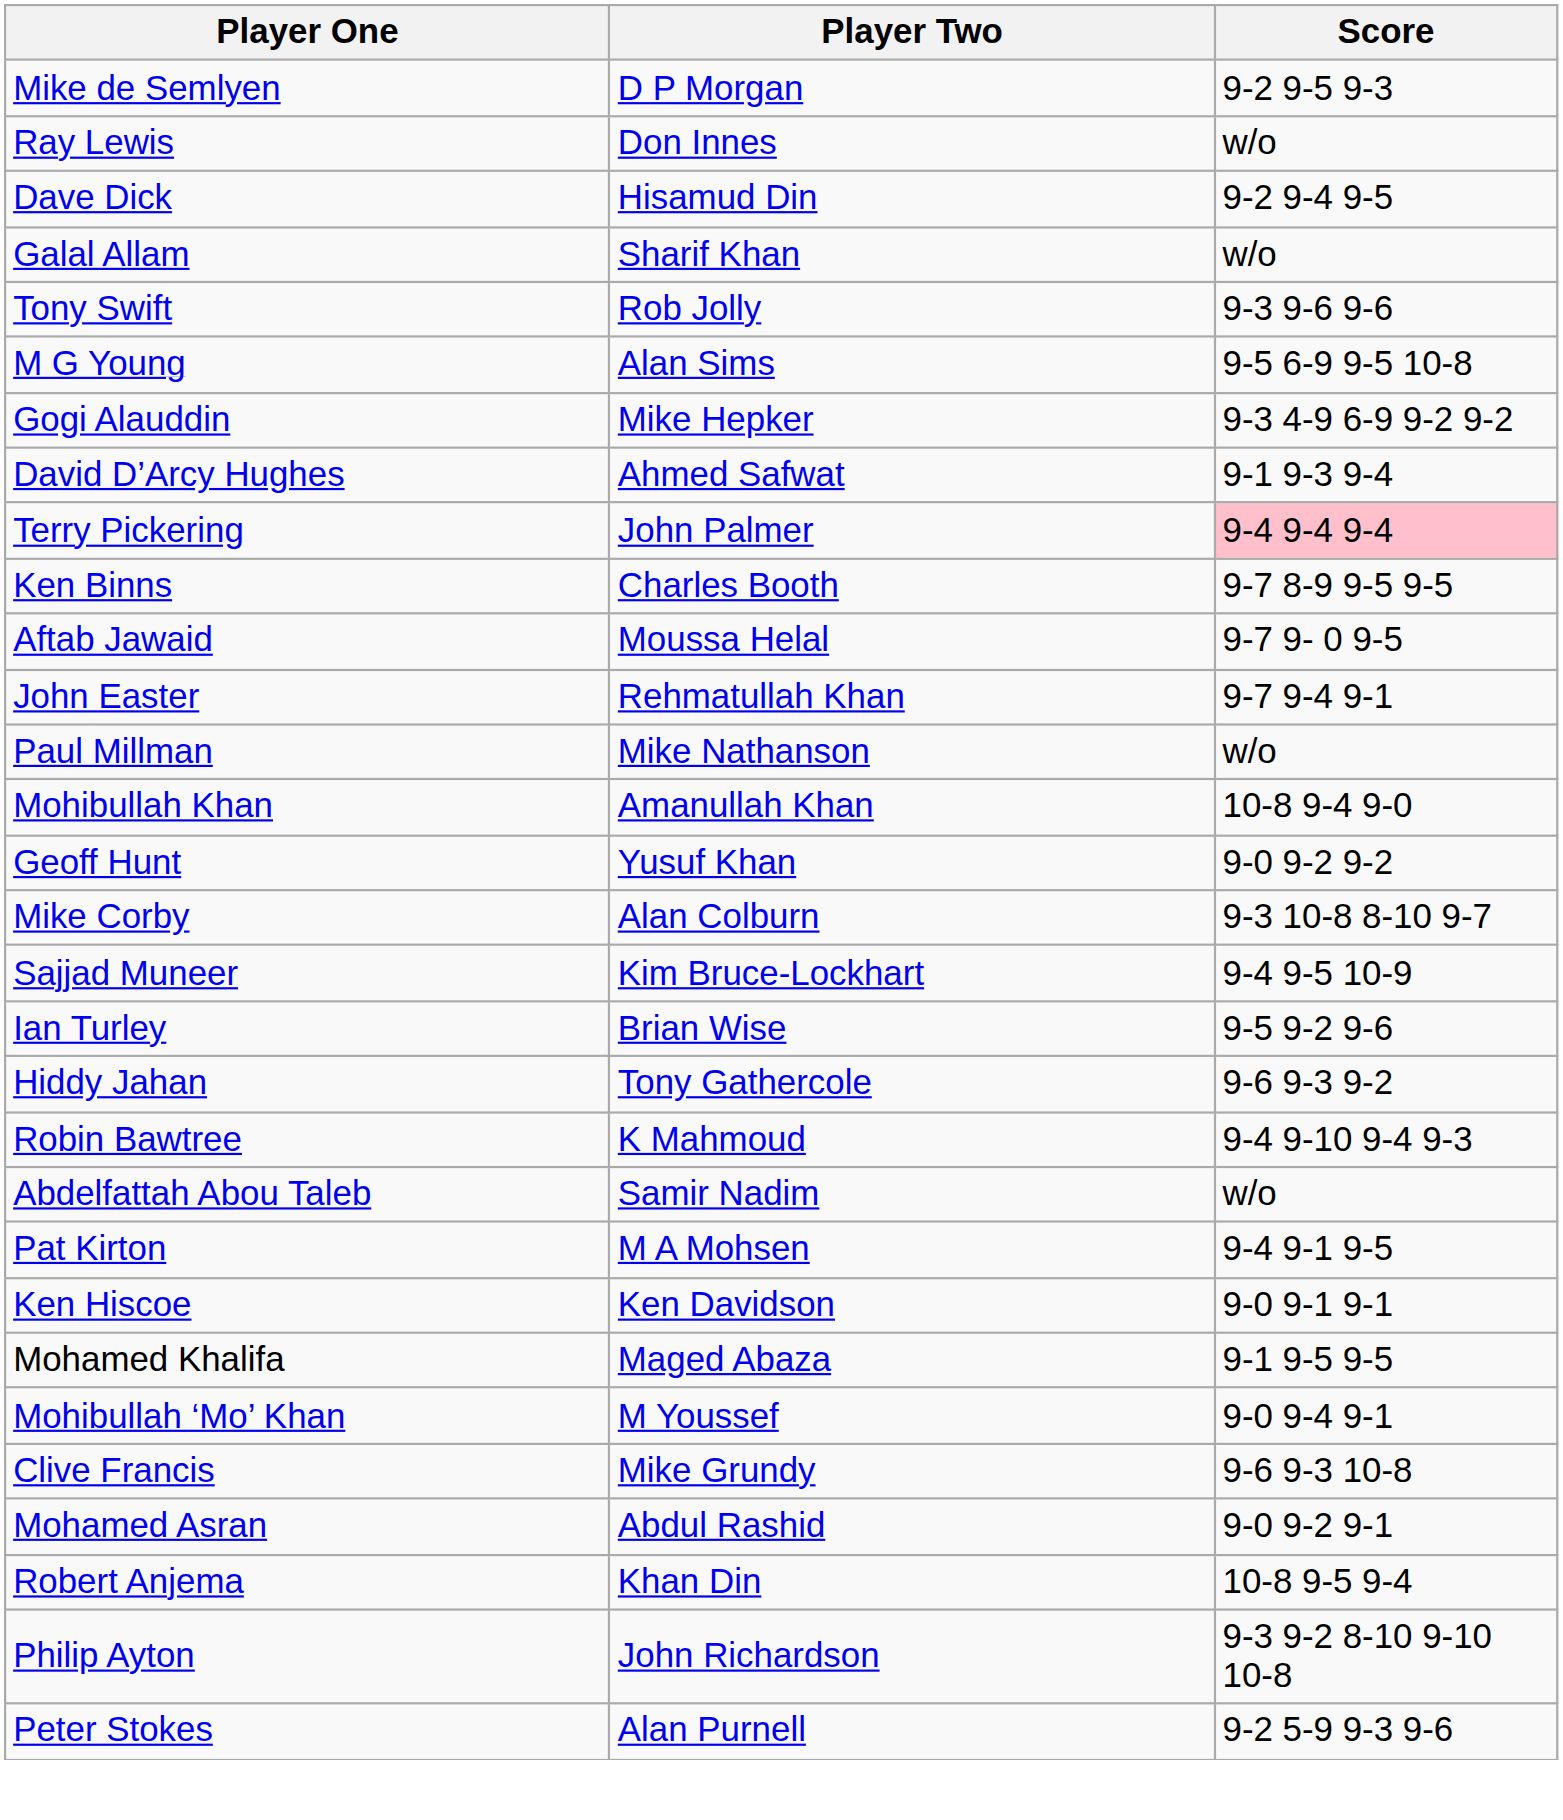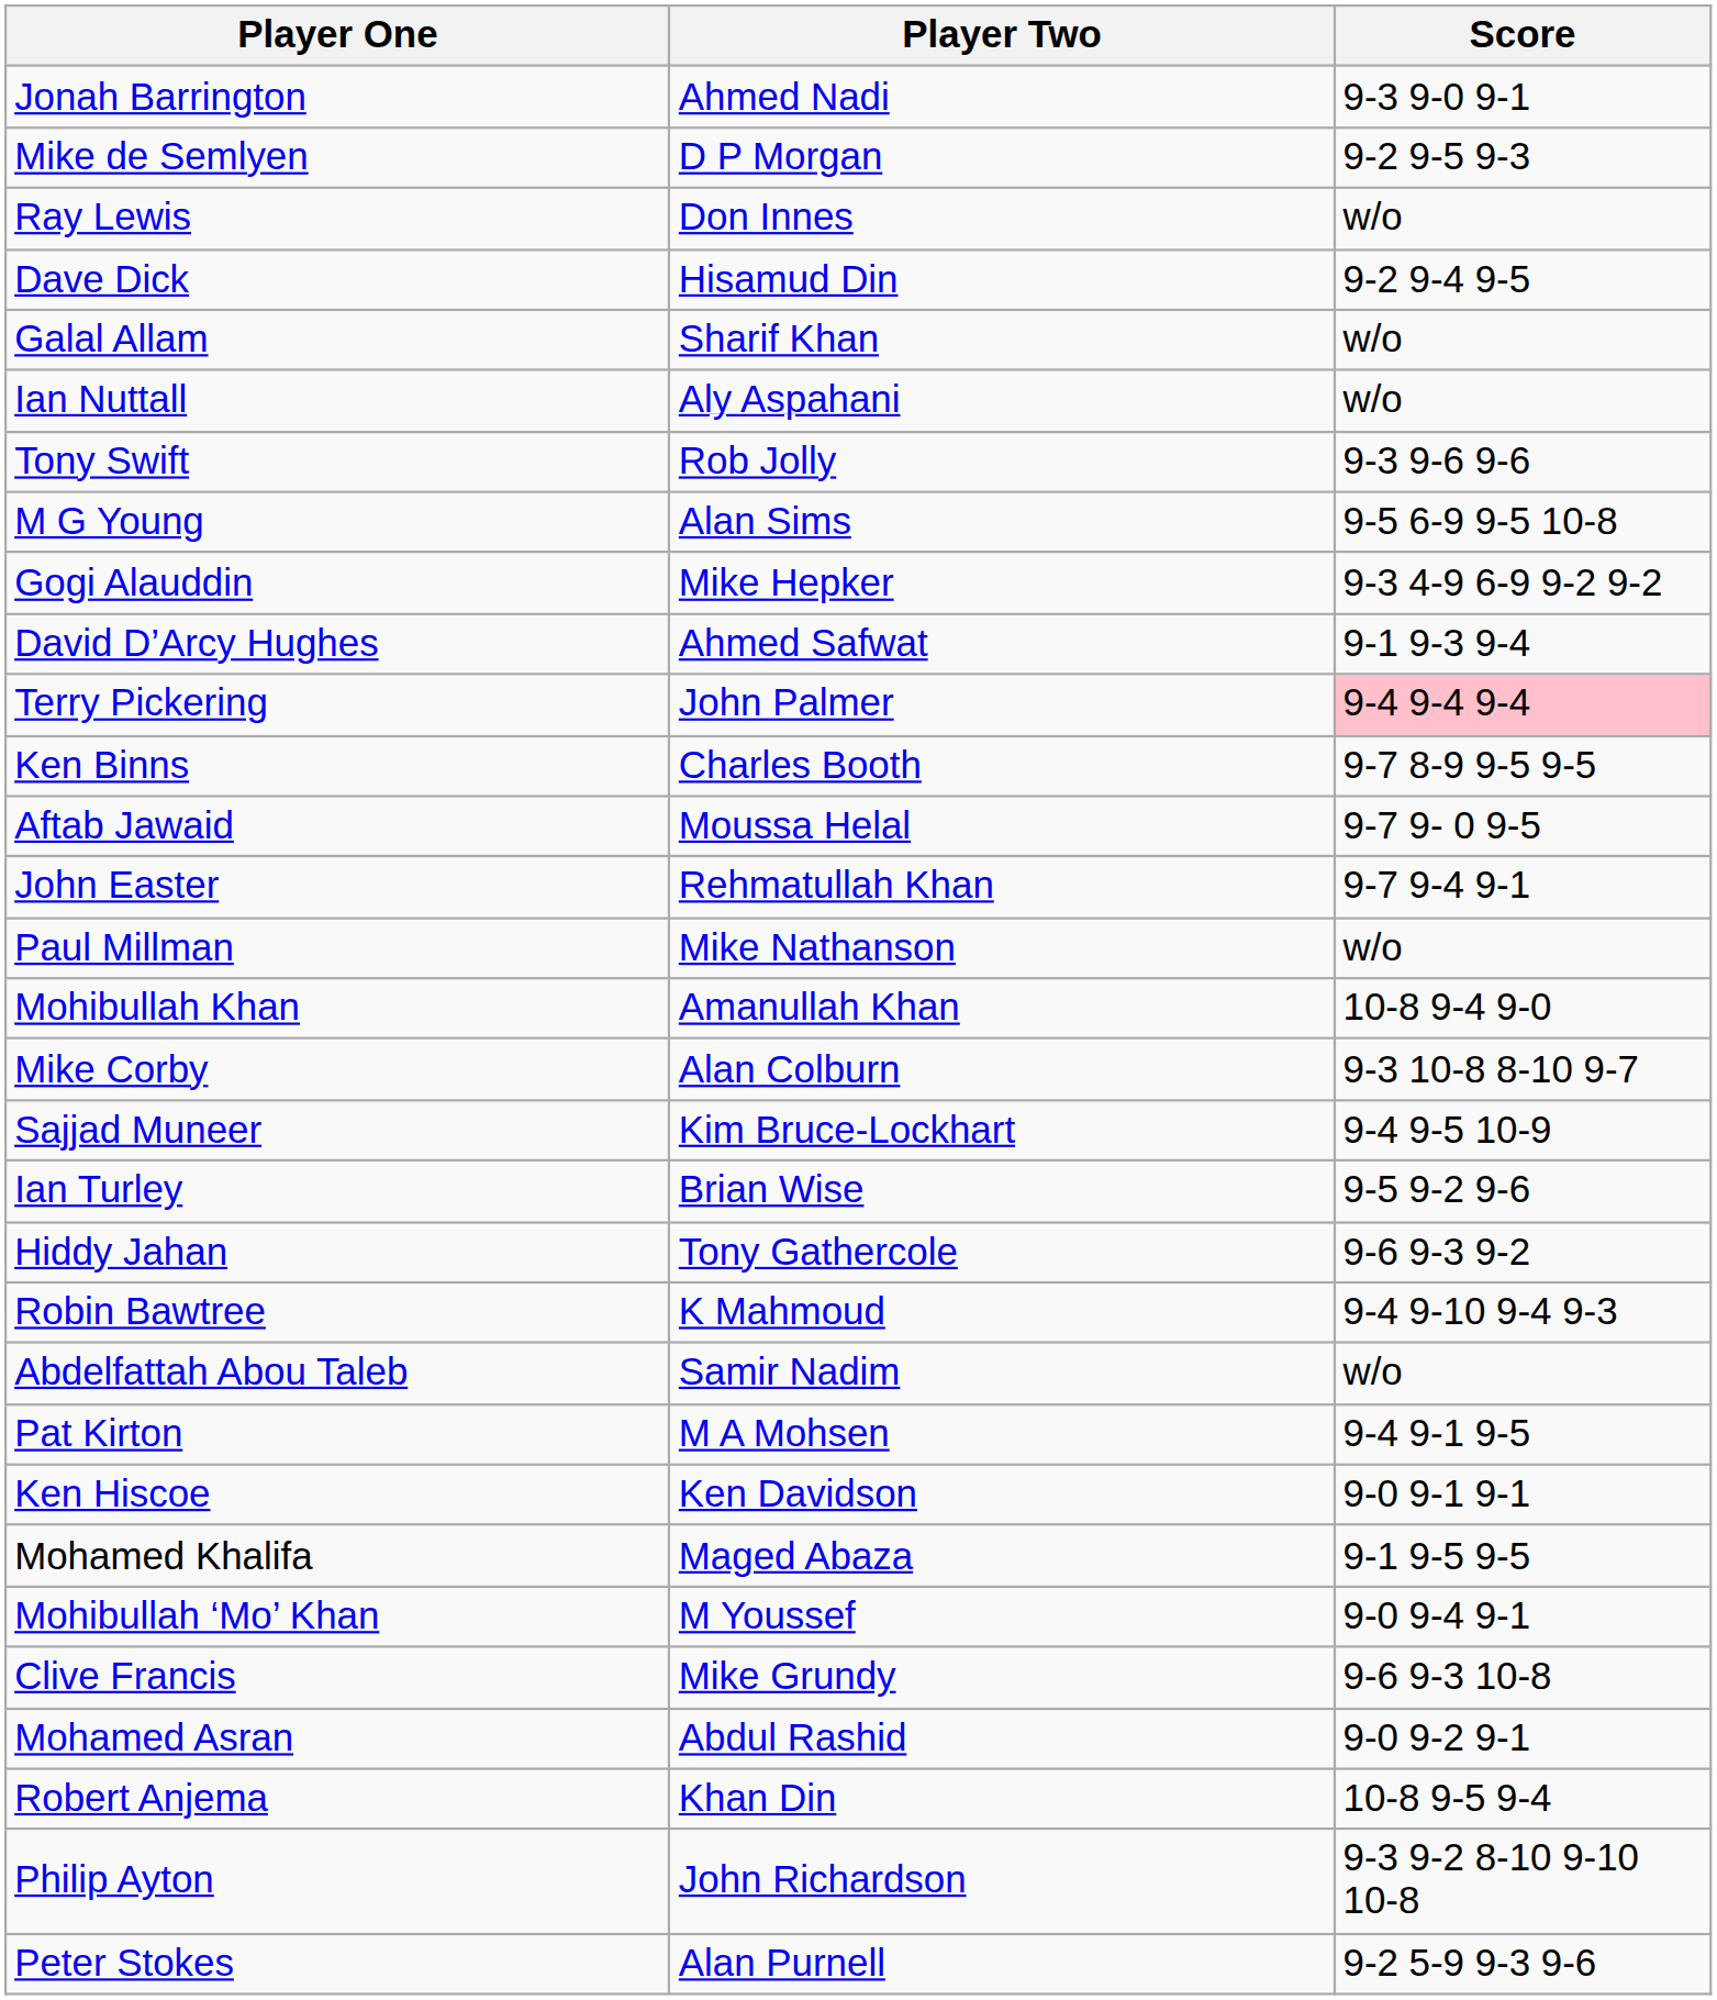+ row: Jonah Barrington | Ahmed Nadi | 9-3 9-0 9-1
+ row: Ian Nuttall | Aly Aspahani | w/o
- row: Geoff Hunt | Yusuf Khan | 9-0 9-2 9-2
